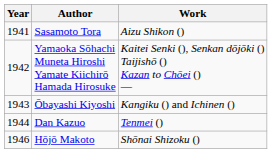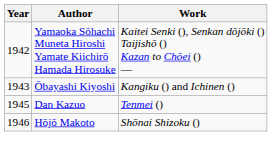- row: 1941 | Sasamoto Tora | Aizu Shikon ()
Dan Kazuo | Year: 1944 -> 1945
